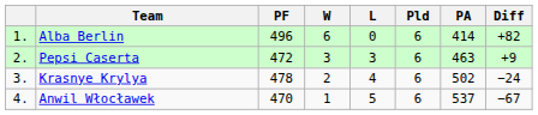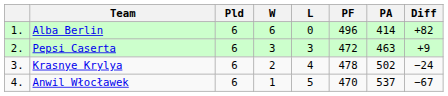columns swapped: Pld <-> PF
